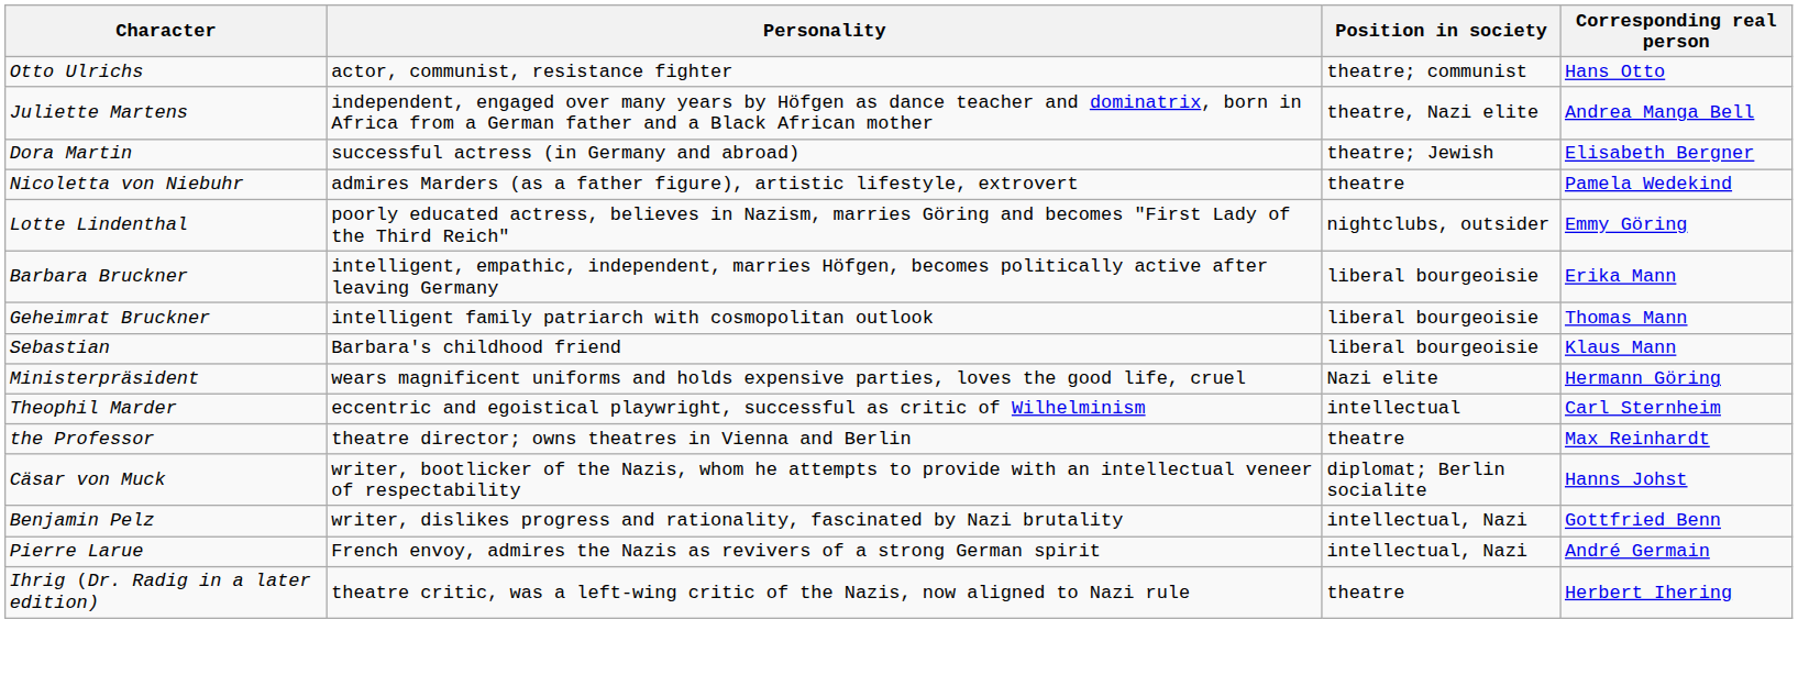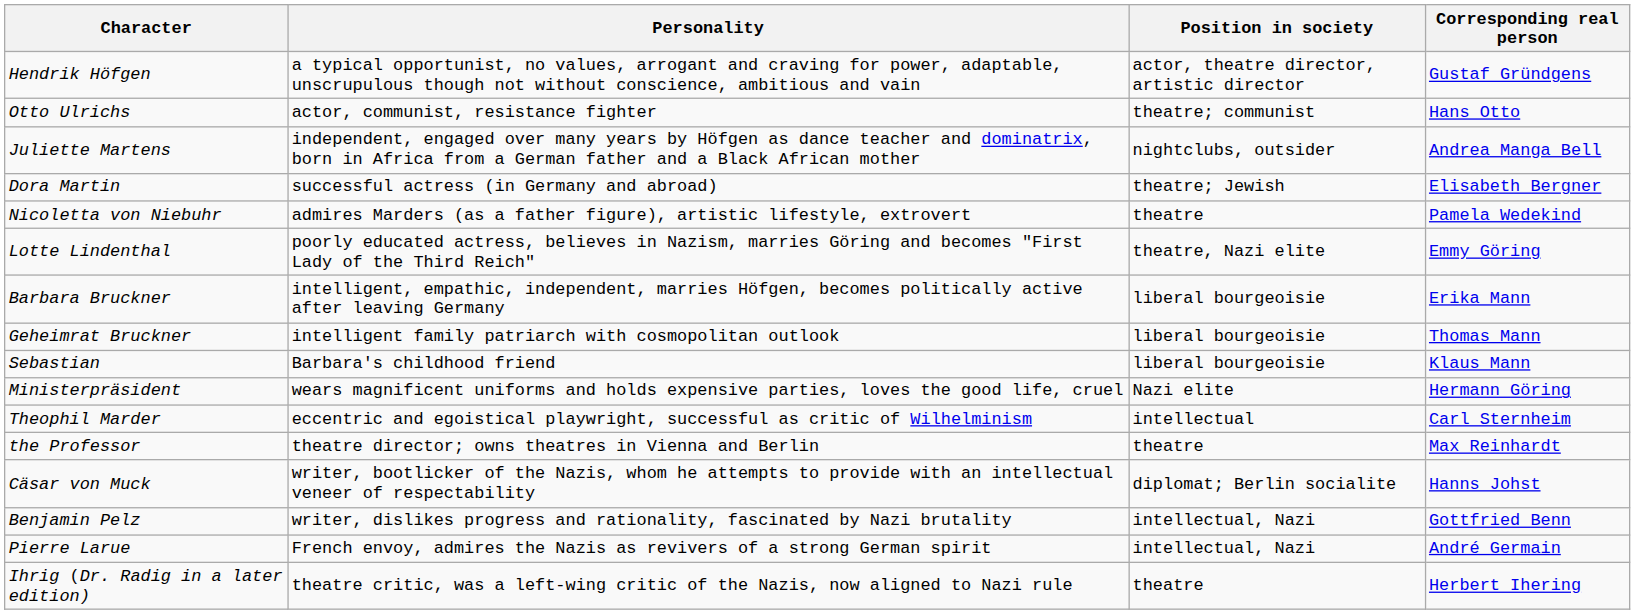+ row: Hendrik Höfgen | a typical opportunist, no values, arrogant and craving for power, adaptable, unscrupulous though not without conscience, ambitious and vain | actor, theatre director, artistic director | Gustaf Gründgens
Juliette Martens | Position in society: theatre, Nazi elite -> nightclubs, outsider
Lotte Lindenthal | Position in society: nightclubs, outsider -> theatre, Nazi elite
